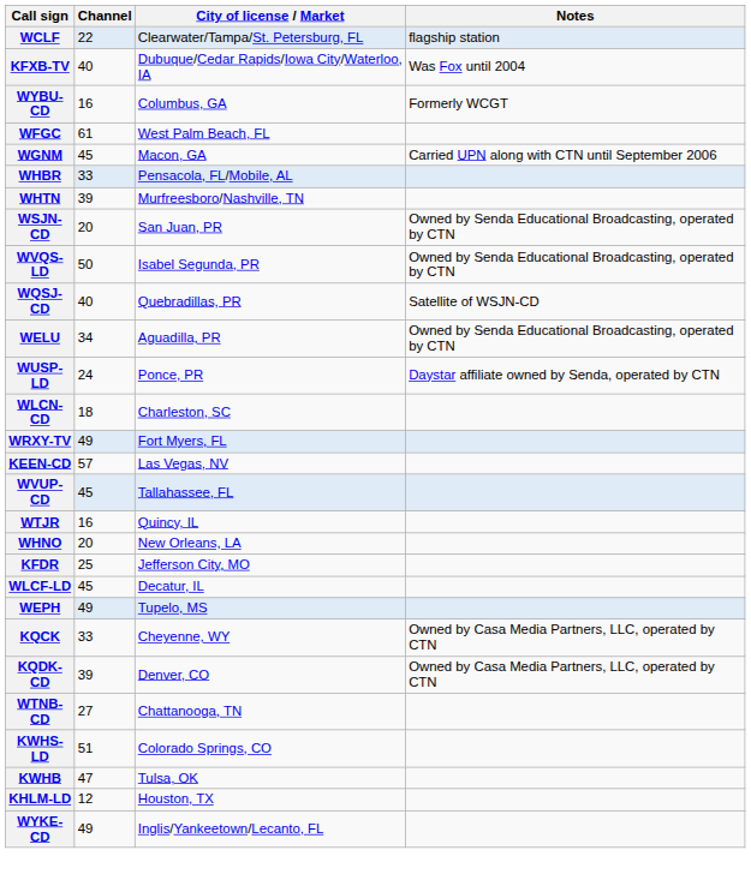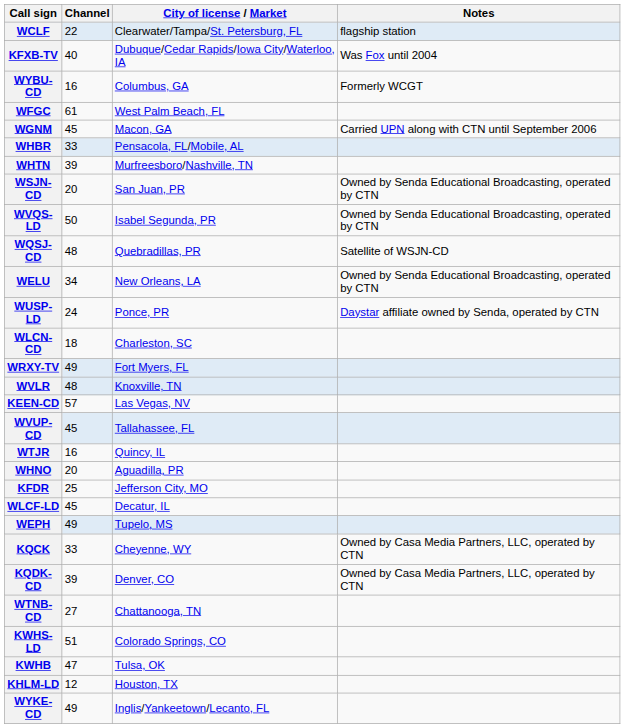WQSJ-CD | Channel: 40 -> 48
WELU | City of license / Market: Aguadilla, PR -> New Orleans, LA
+ row: WVLR | 48 | Knoxville, TN
WHNO | City of license / Market: New Orleans, LA -> Aguadilla, PR
